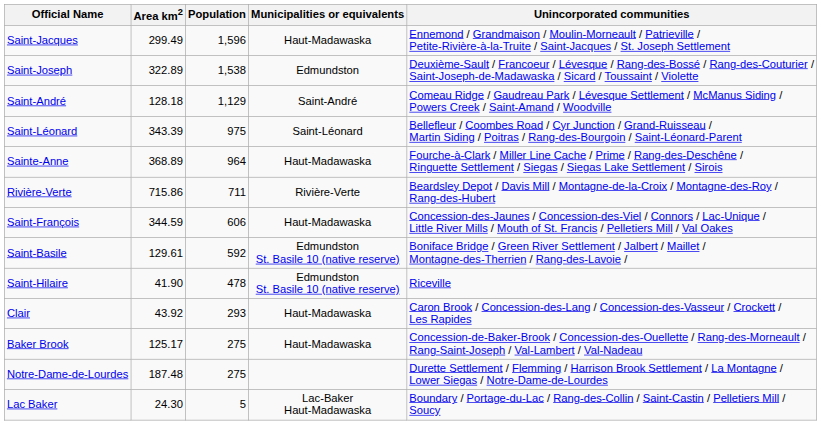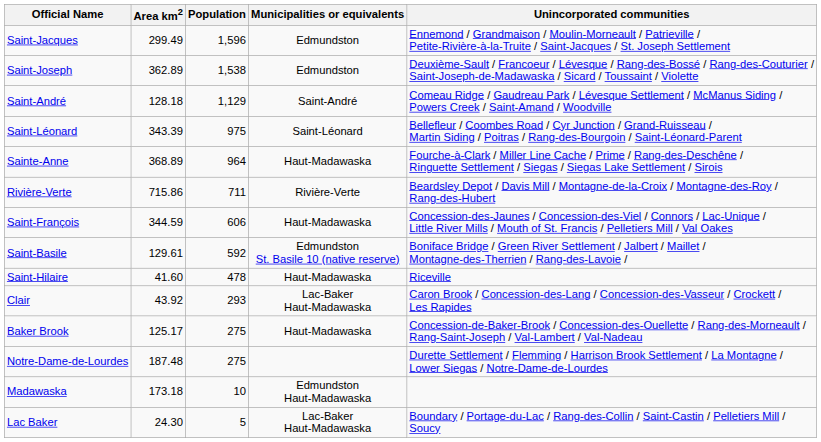Saint-Jacques | Municipalities or equivalents: Haut-Madawaska -> Edmundston
Saint-Joseph | Area km2: 322.89 -> 362.89
Saint-Hilaire | Area km2: 41.90 -> 41.60
Saint-Hilaire | Municipalities or equivalents: Edmundston St. Basile 10 (native reserve) -> Haut-Madawaska
Clair | Municipalities or equivalents: Haut-Madawaska -> Lac-Baker Haut-Madawaska
+ row: Madawaska | 173.18 | 10 | Edmundston Haut-Madawaska
